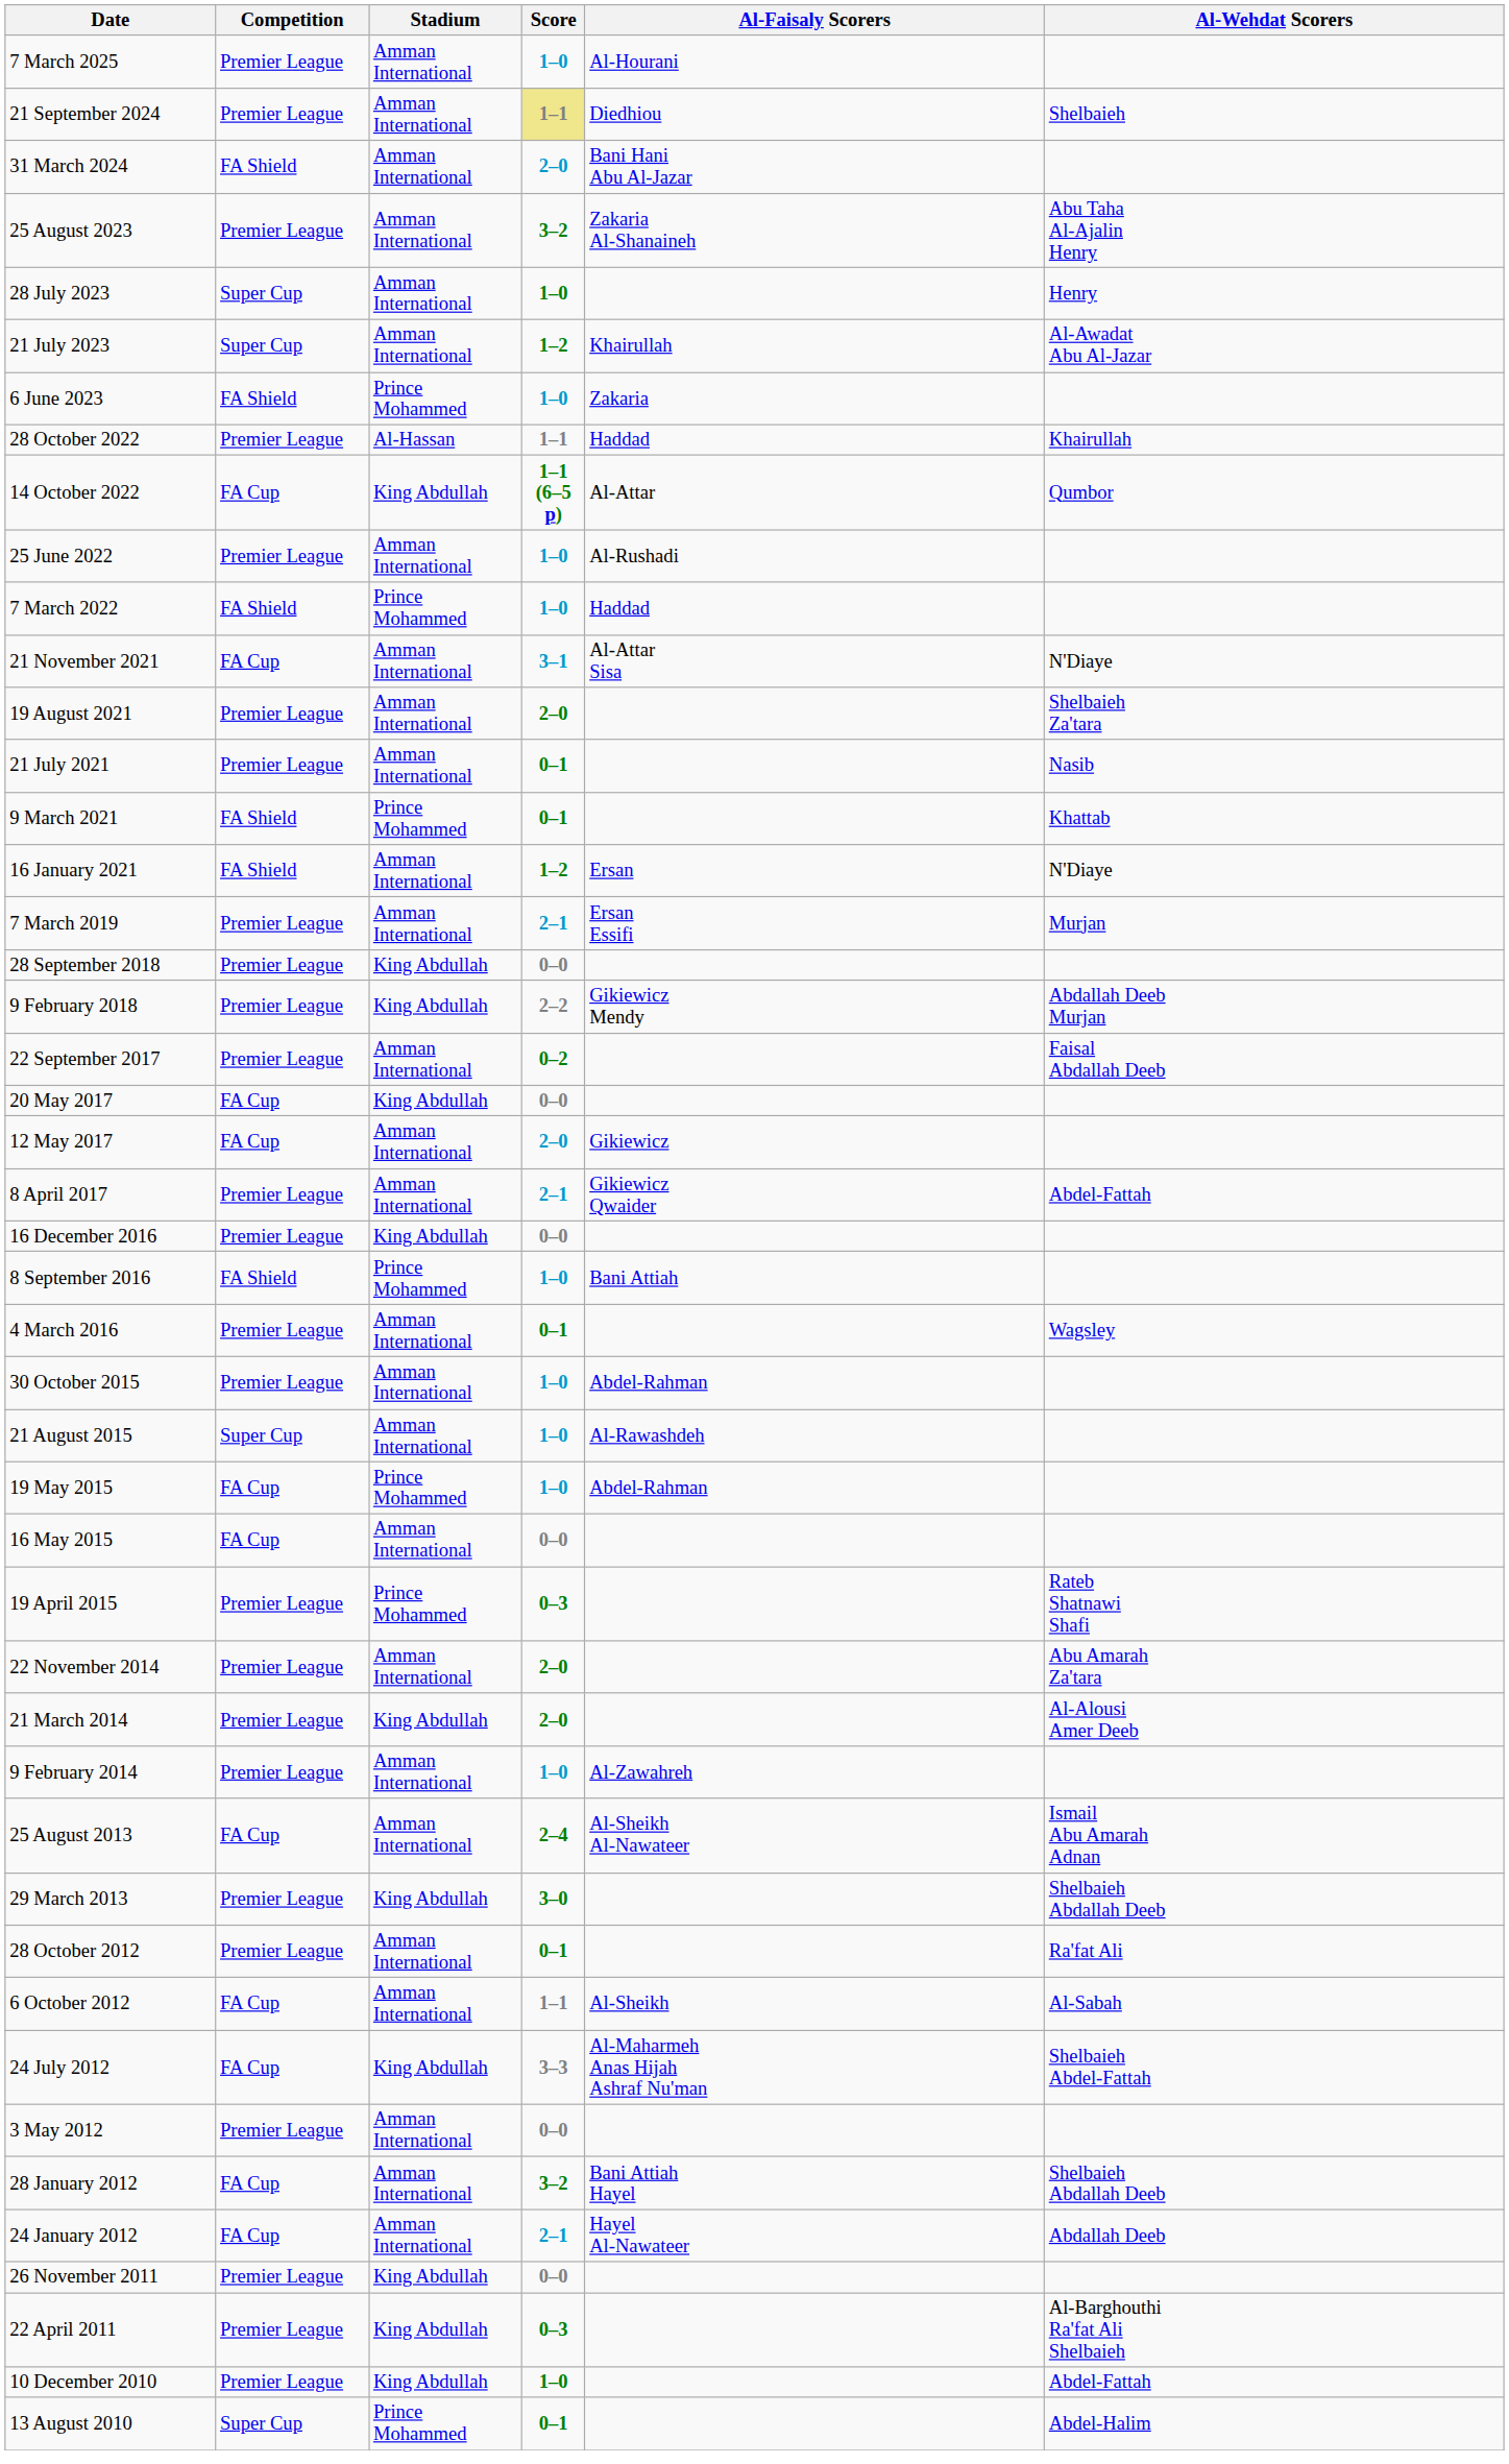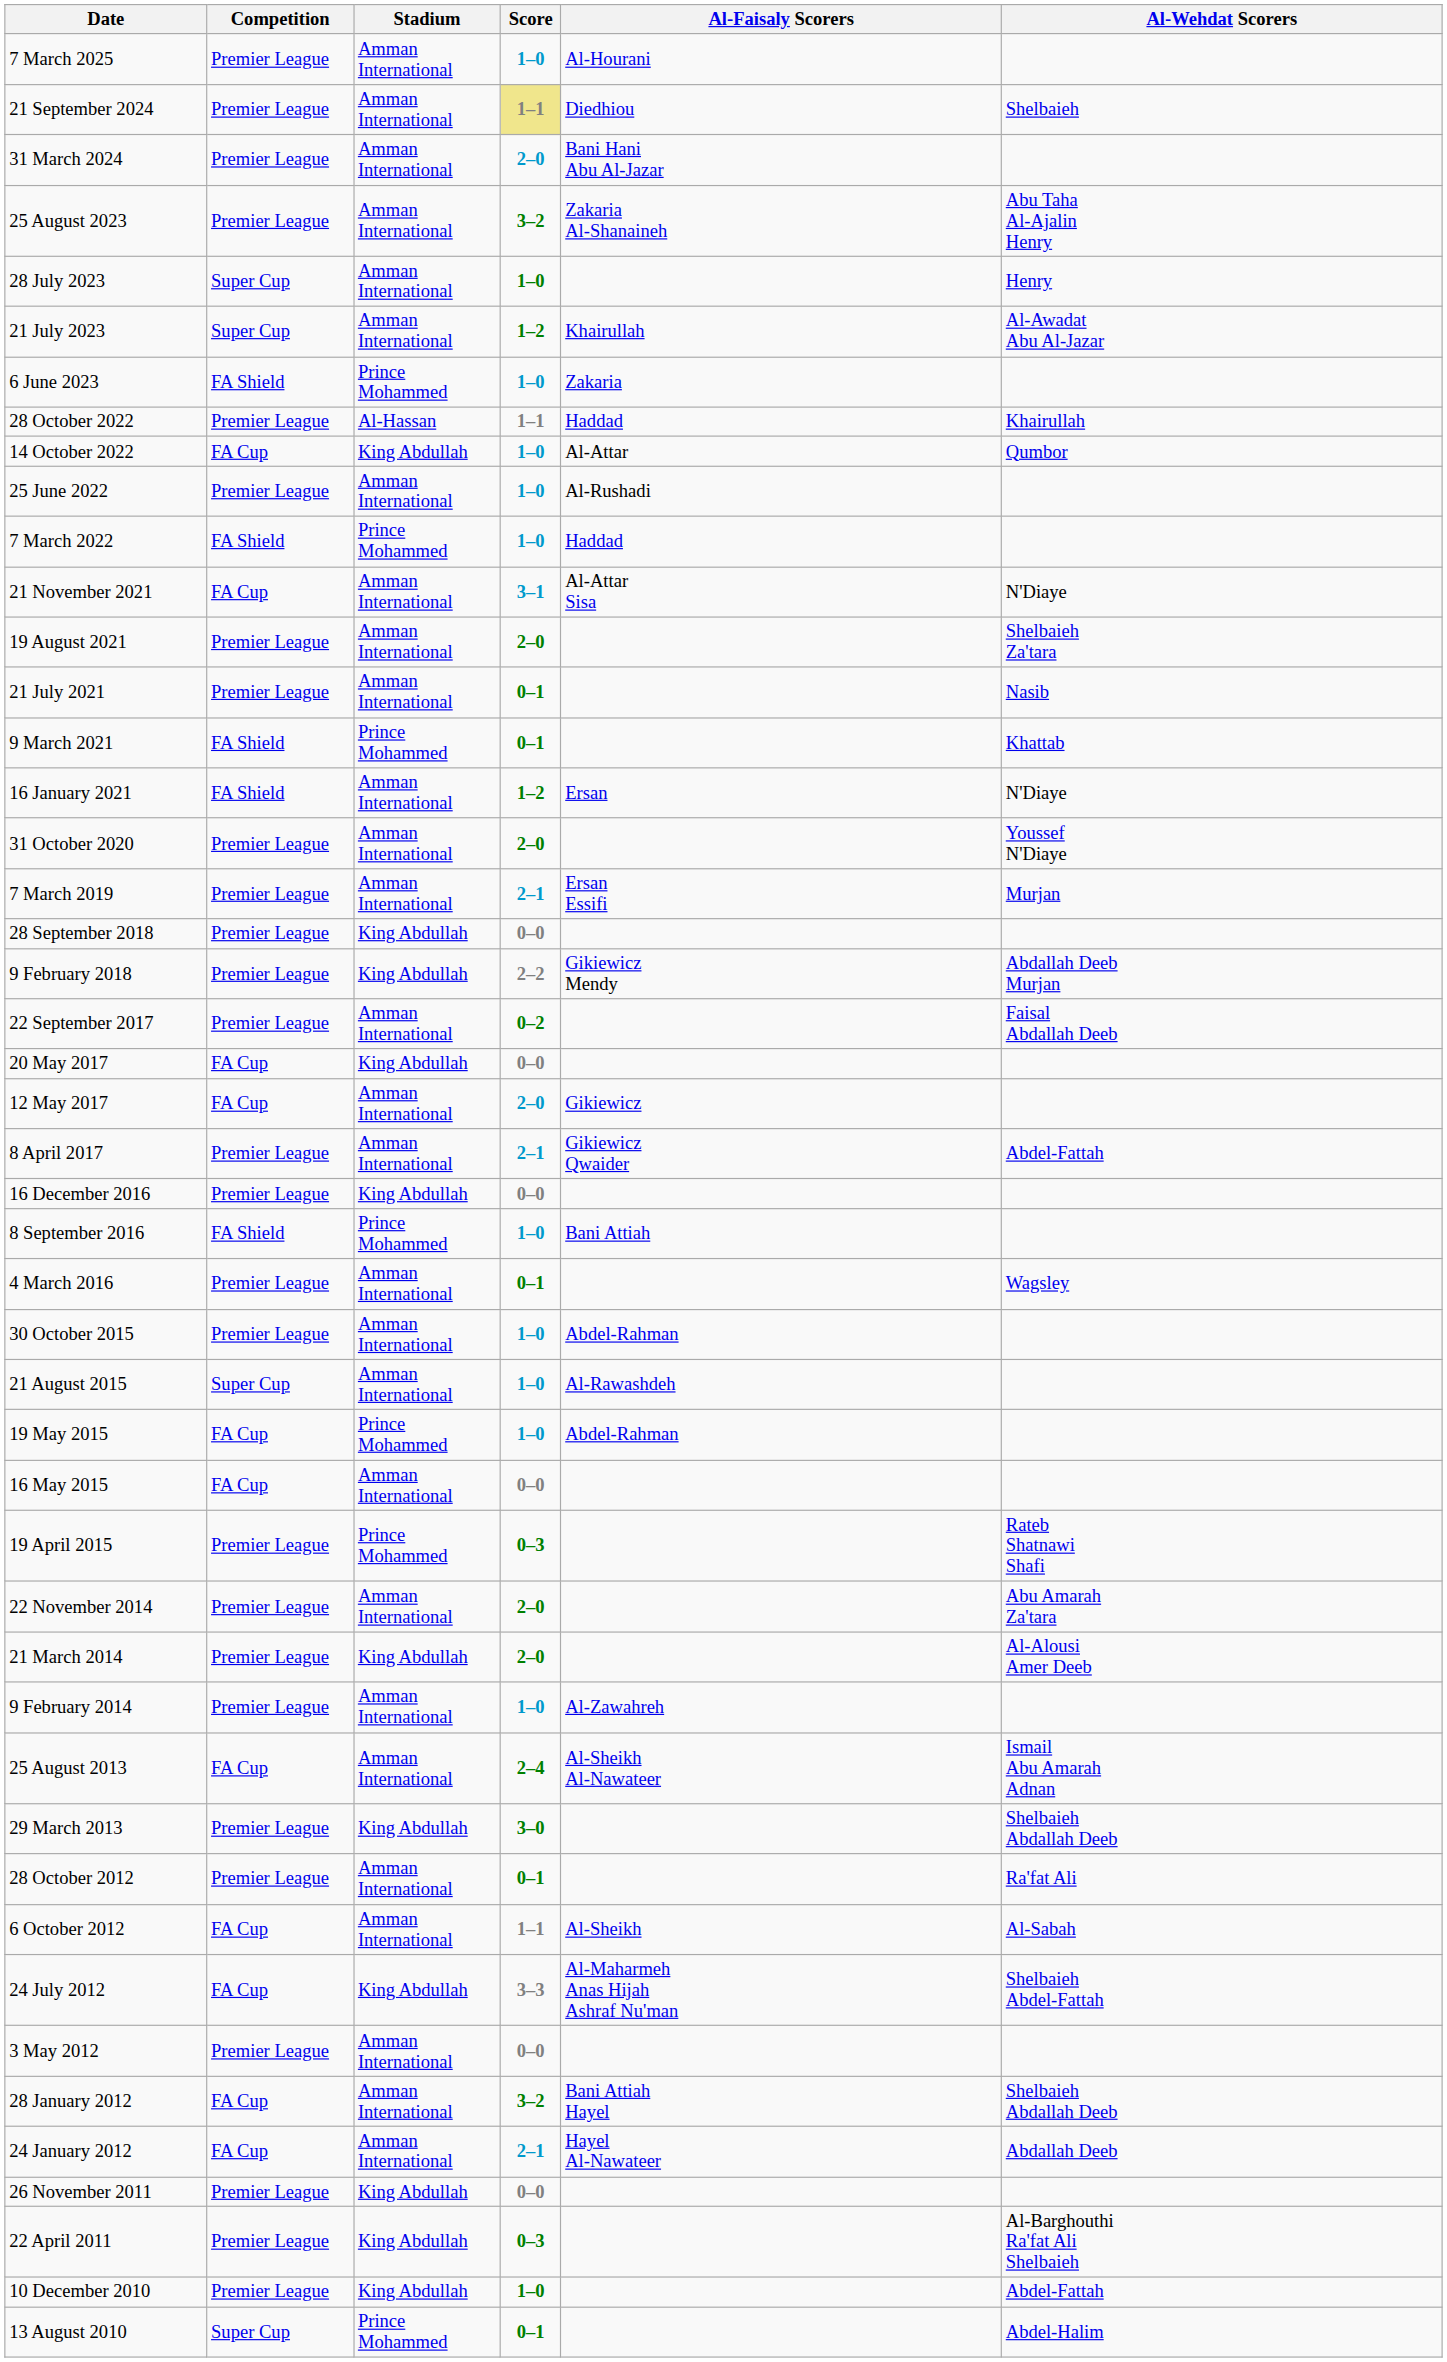31 March 2024 | Competition: FA Shield -> Premier League
14 October 2022 | Score: 1–1 (6–5 p) -> 1–0
+ row: 31 October 2020 | Premier League | Amman International | 2–0 | Youssef N'Diaye
